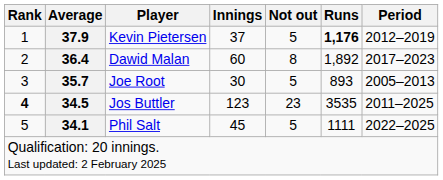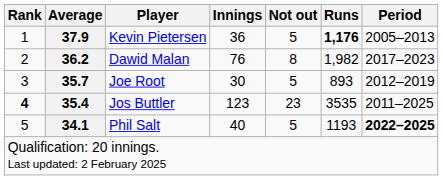Kevin Pietersen | Innings: 37 -> 36
Kevin Pietersen | Period: 2012–2019 -> 2005–2013
Dawid Malan | Average: 36.4 -> 36.2
Dawid Malan | Innings: 60 -> 76
Dawid Malan | Runs: 1,892 -> 1,982
Joe Root | Period: 2005–2013 -> 2012–2019
Jos Buttler | Average: 34.5 -> 35.4
Phil Salt | Innings: 45 -> 40
Phil Salt | Runs: 1111 -> 1193
Phil Salt | Period: normal -> bold
